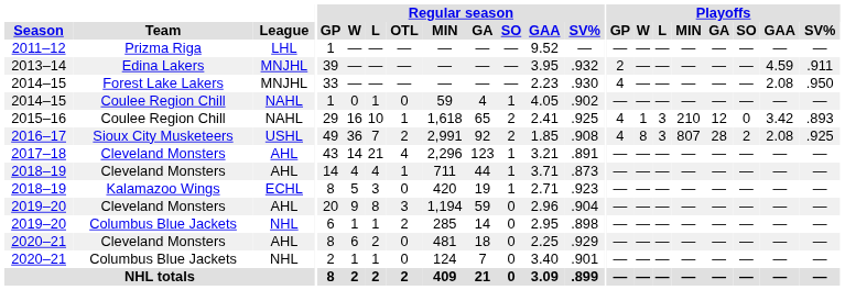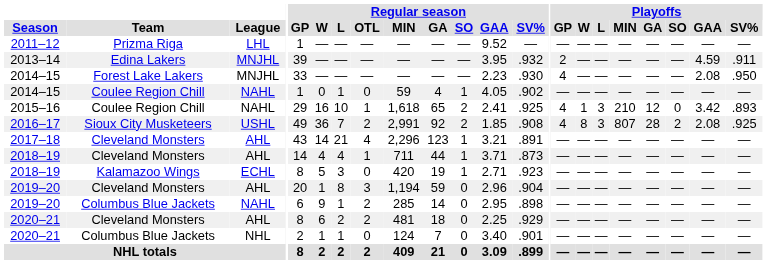2019–20 / Cleveland Monsters | Regular season / W: 9 -> 1
2019–20 / Columbus Blue Jackets | League: NHL -> NAHL
2019–20 / Columbus Blue Jackets | Regular season / W: 1 -> 9
2020–21 / Cleveland Monsters | Regular season / OTL: 0 -> 2
